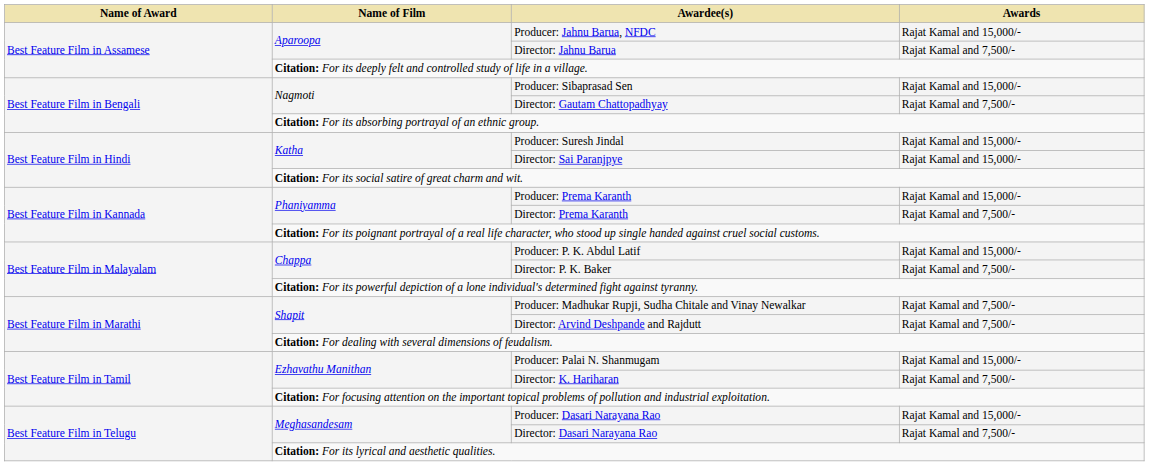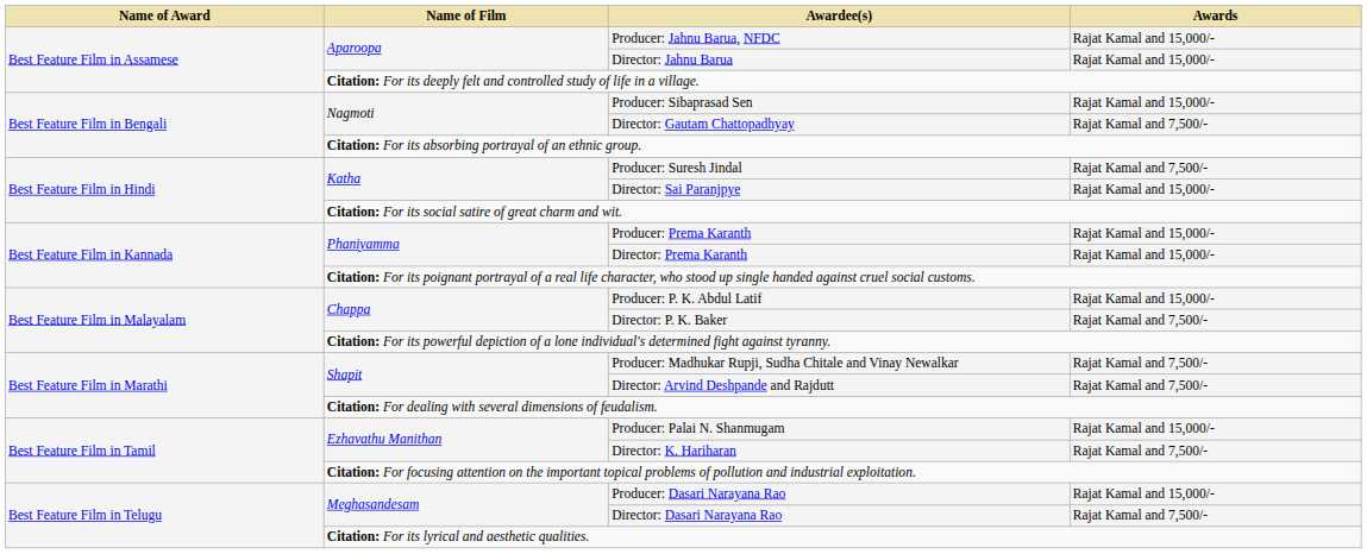Director: Jahnu Barua | Awards: Rajat Kamal and 7,500/- -> Rajat Kamal and 15,000/-
Producer: Suresh Jindal | Awards: Rajat Kamal and 15,000/- -> Rajat Kamal and 7,500/-
Director: Prema Karanth | Awards: Rajat Kamal and 7,500/- -> Rajat Kamal and 15,000/-
